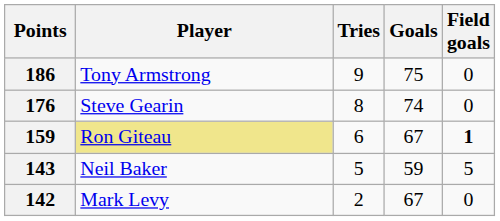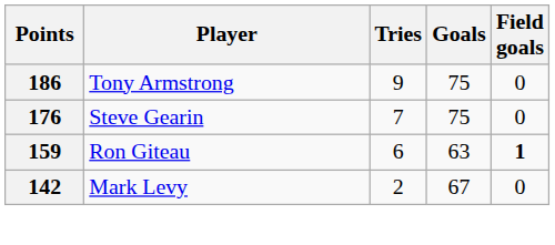176 | Tries: 8 -> 7
176 | Goals: 74 -> 75
159 | Player: khaki background -> no background
159 | Goals: 67 -> 63
- row: 143 | Neil Baker | 5 | 59 | 5
